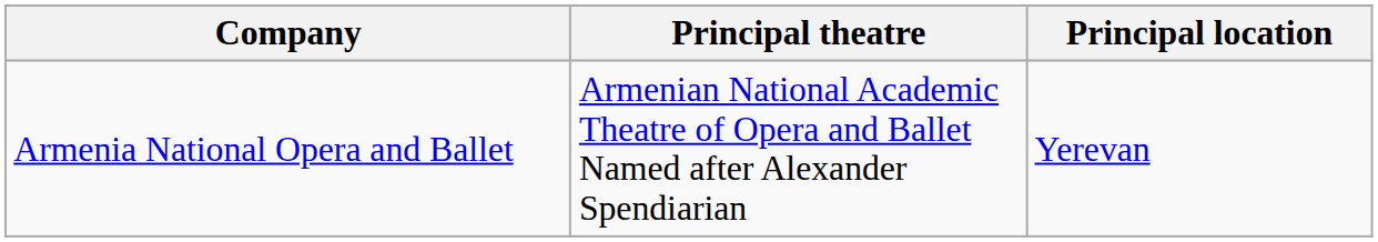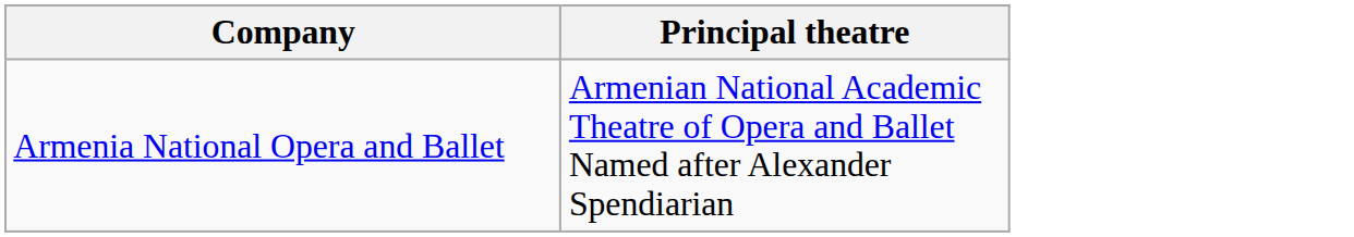- column: Principal location | Yerevan
